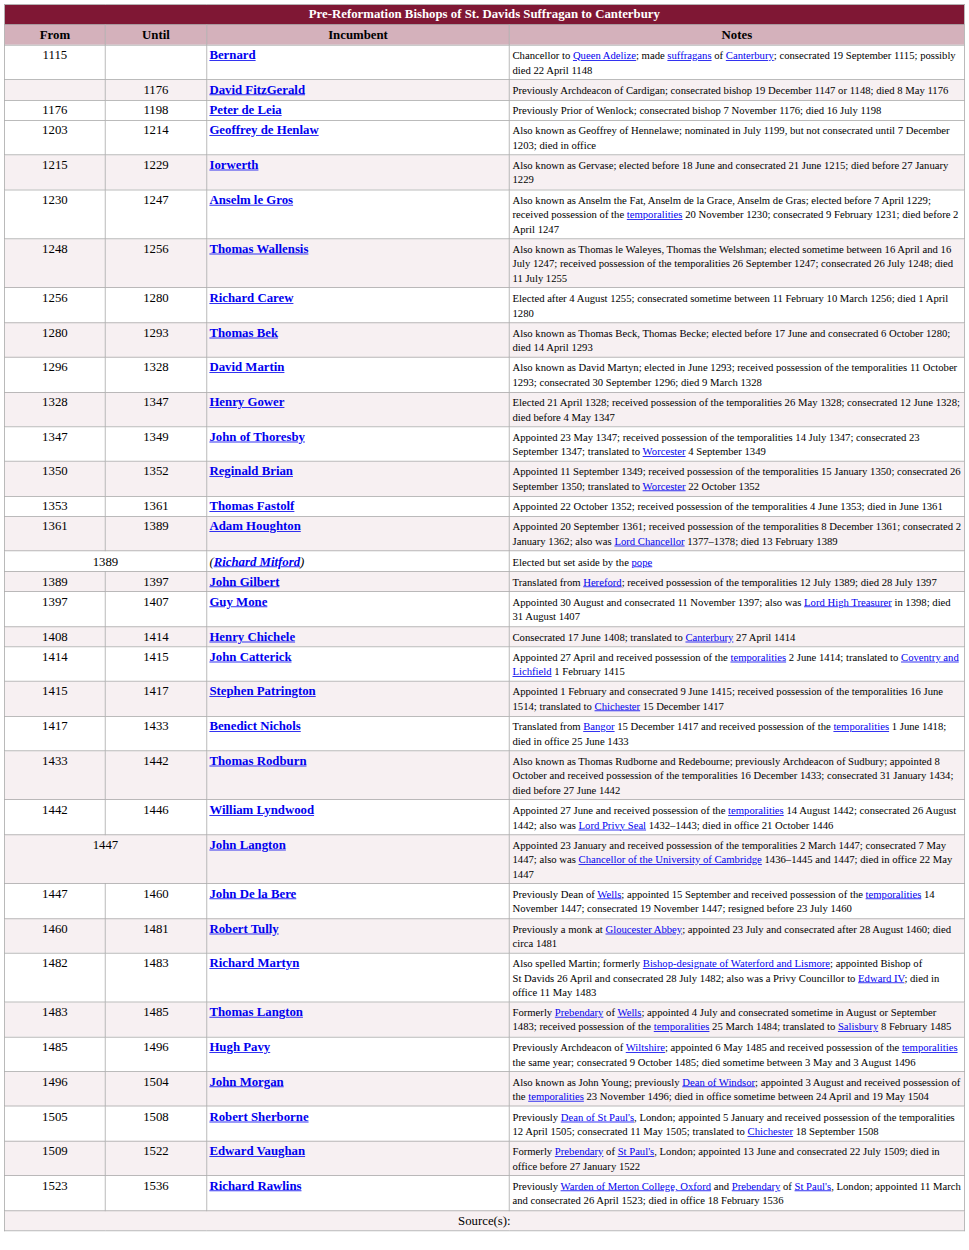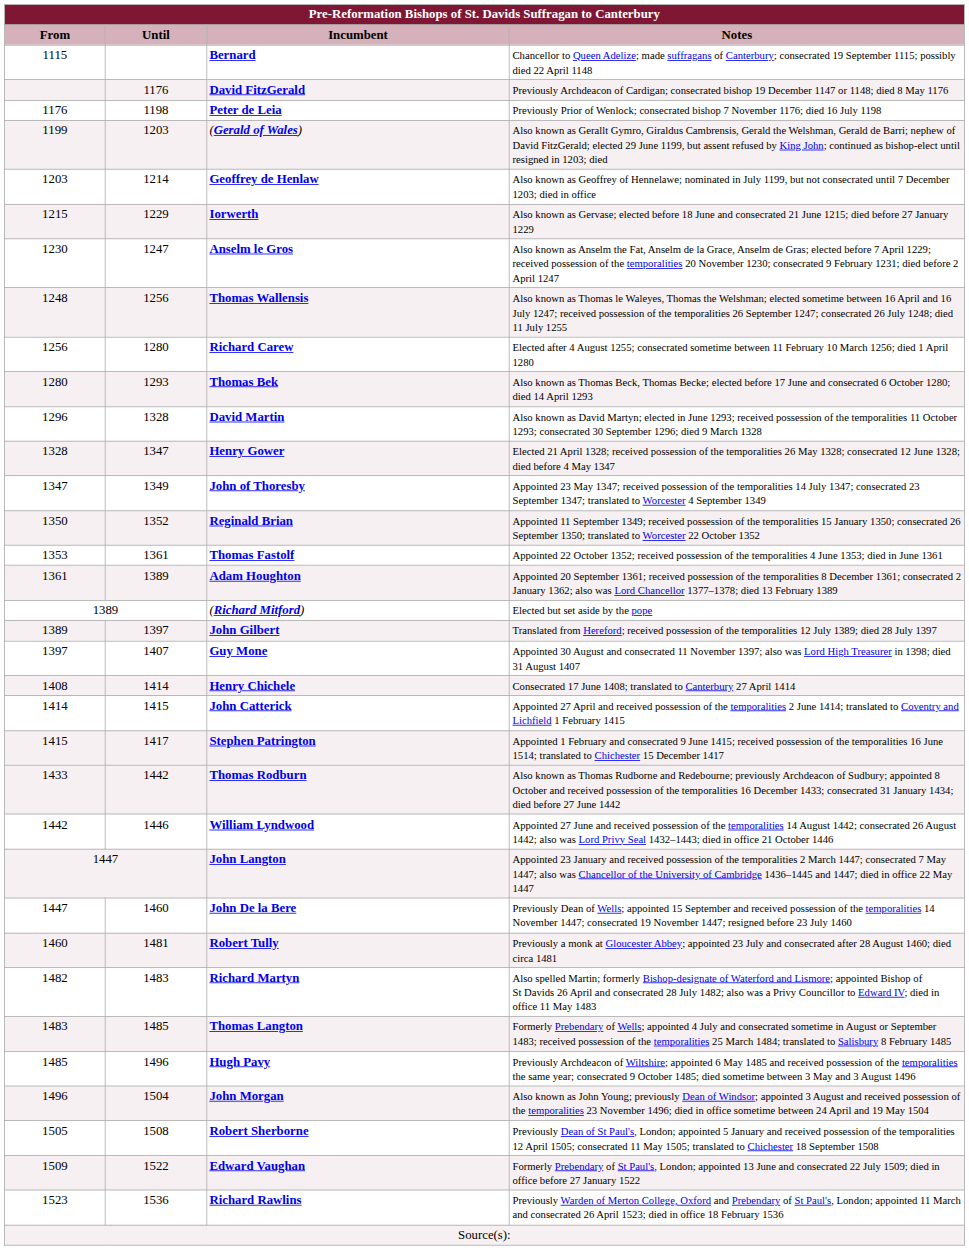+ row: 1199 | 1203 | (Gerald of Wales) | Also known as Gerallt Gymro, Giraldus Cambrensis, Gerald the Welshman, Gerald de Barri; nephew of David FitzGerald; elected 29 June 1199, but assent refused by King John; continued as bishop-elect until resigned in 1203; died
- row: 1417 | 1433 | Benedict Nichols | Translated from Bangor 15 December 1417 and received possession of the temporalities 1 June 1418; died in office 25 June 1433
